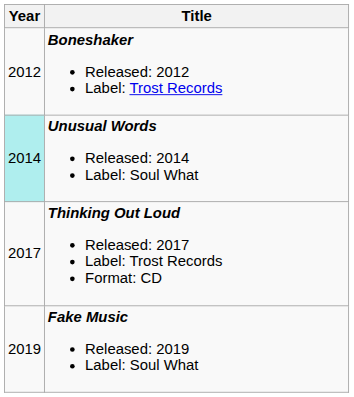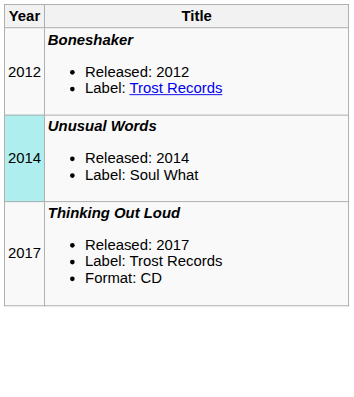- row: 2019 | Fake Music Released: 2019 Label: Soul What
